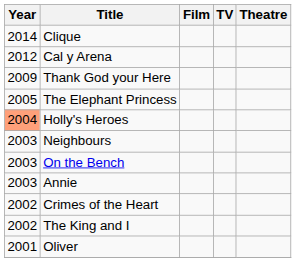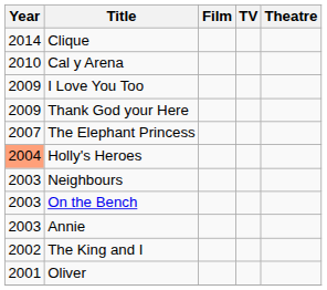Cal y Arena | Year: 2012 -> 2010
+ row: 2009 | I Love You Too
The Elephant Princess | Year: 2005 -> 2007
- row: 2002 | Crimes of the Heart
